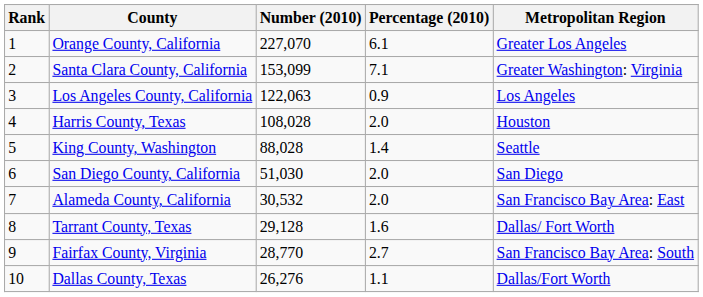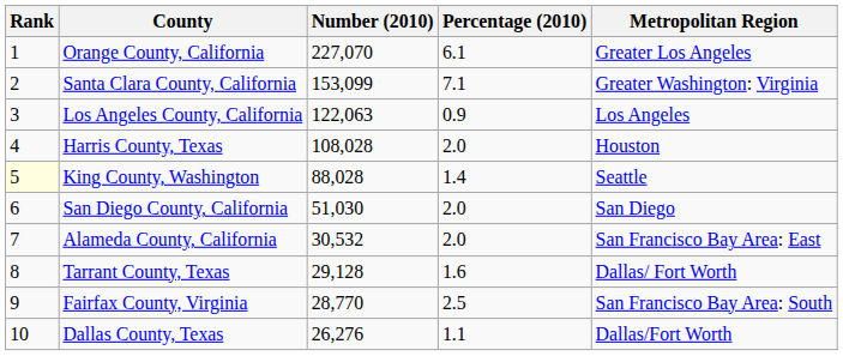King County, Washington | Rank: no background -> lightyellow background
Fairfax County, Virginia | Percentage (2010): 2.7 -> 2.5
